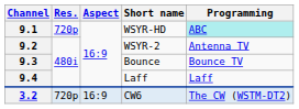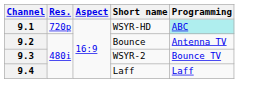9.2 | Short name: WSYR-2 -> Bounce
9.3 | Short name: Bounce -> WSYR-2
- row: 3.2 | 720p | 16:9 | CW6 | The CW (WSTM-DT2)
